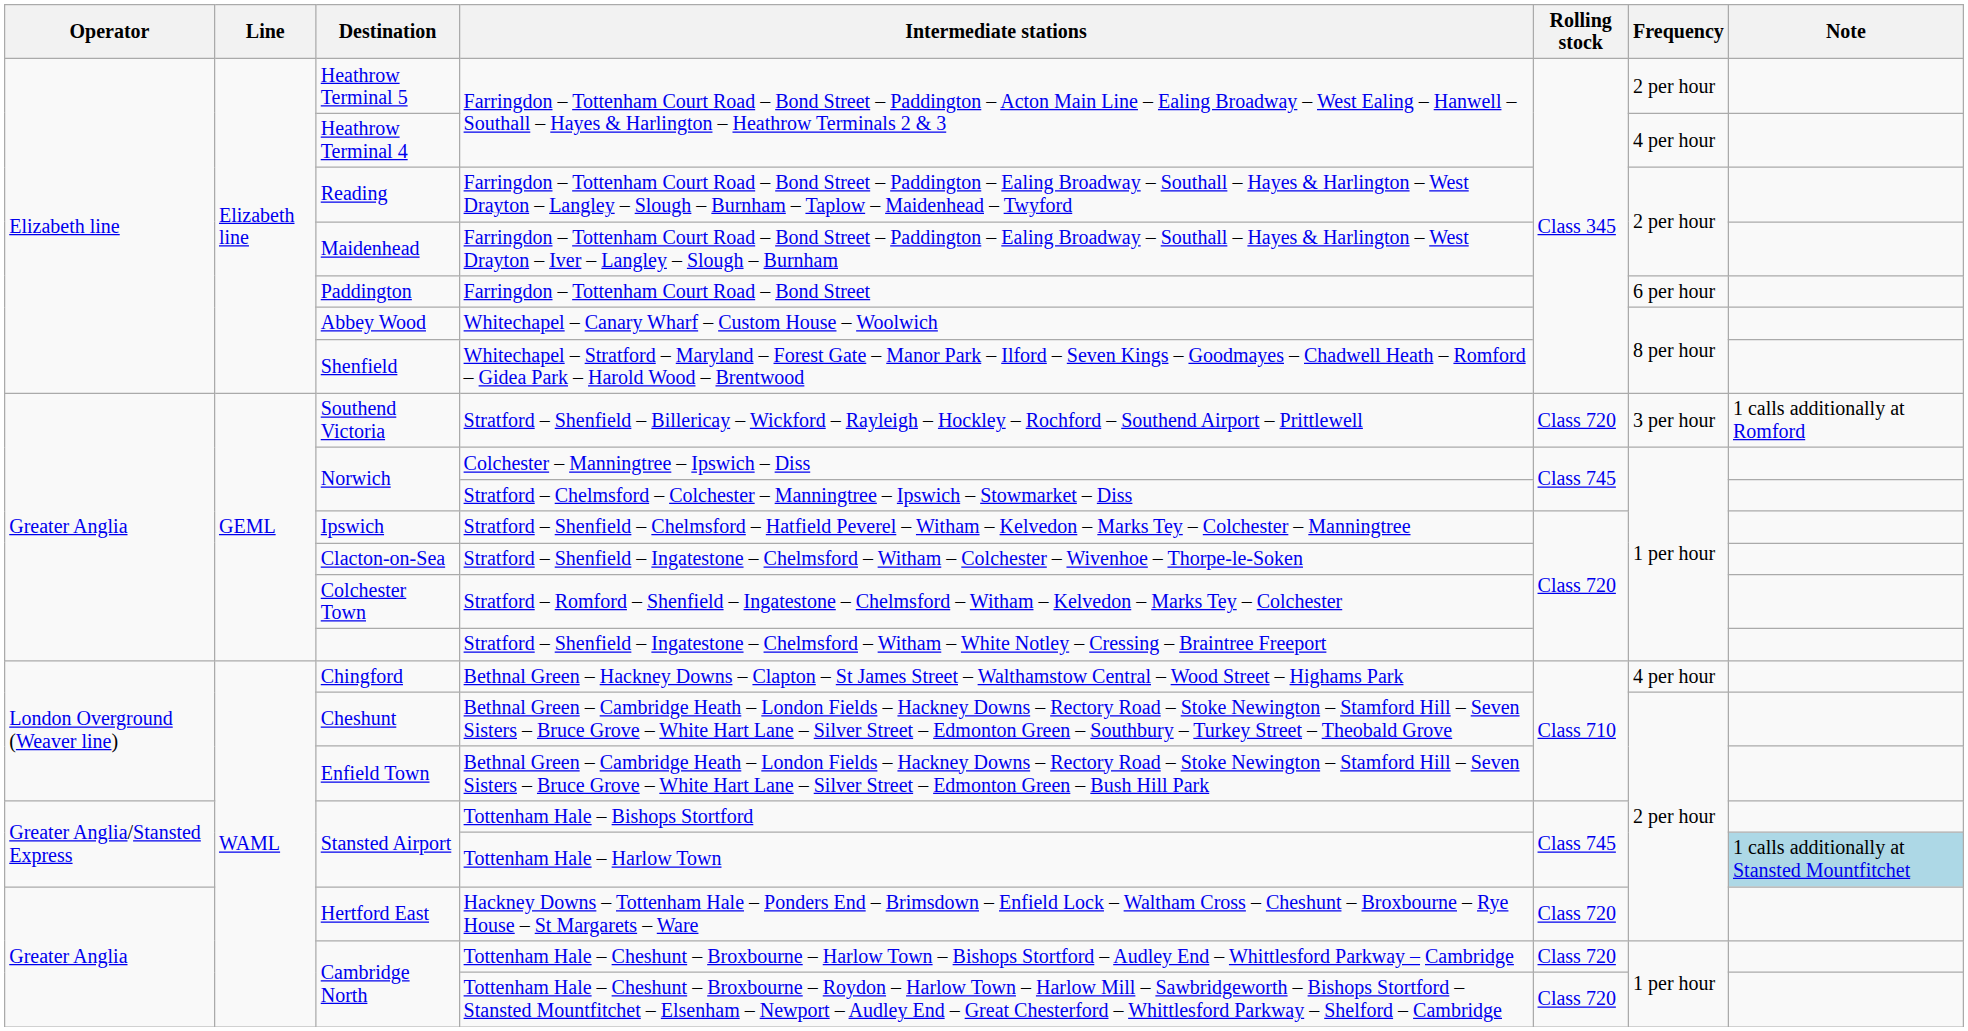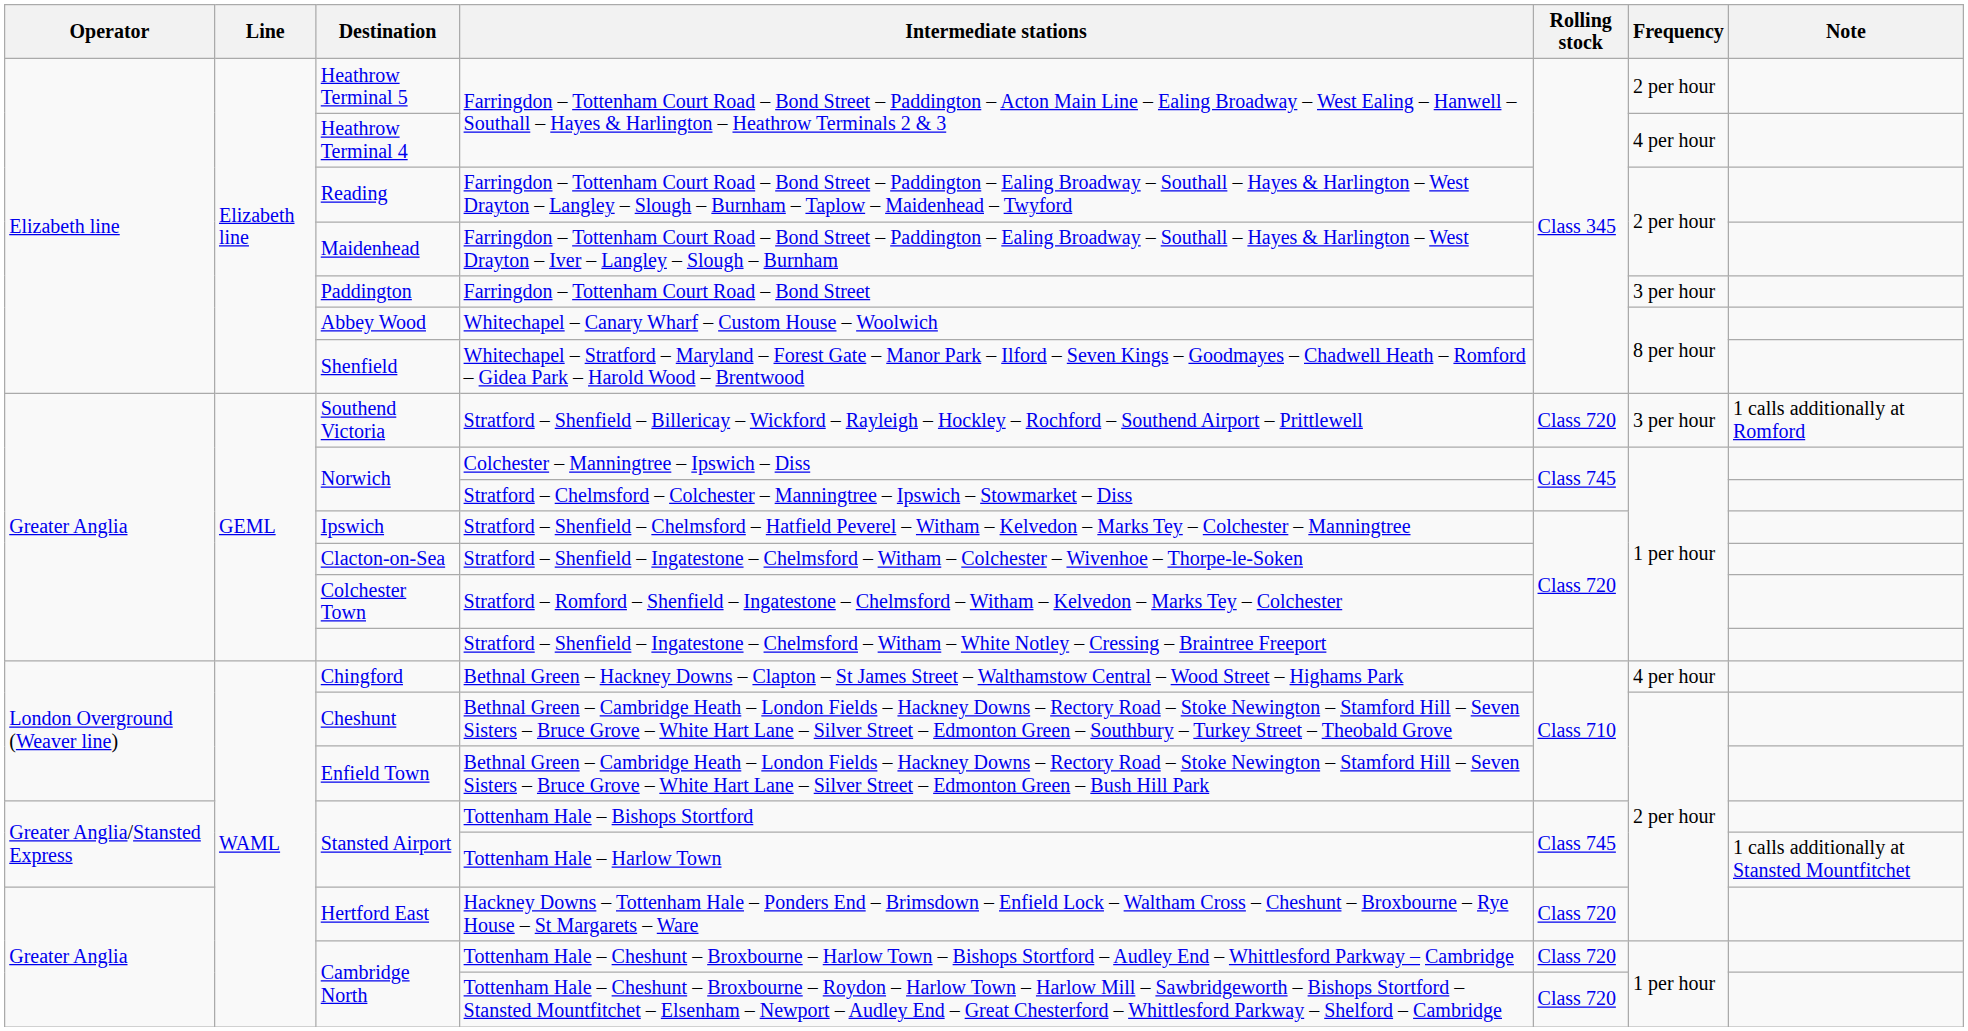Farringdon – Tottenham Court Road – Bond Street | Frequency: 6 per hour -> 3 per hour
Tottenham Hale – Harlow Town | Note: lightblue background -> no background
